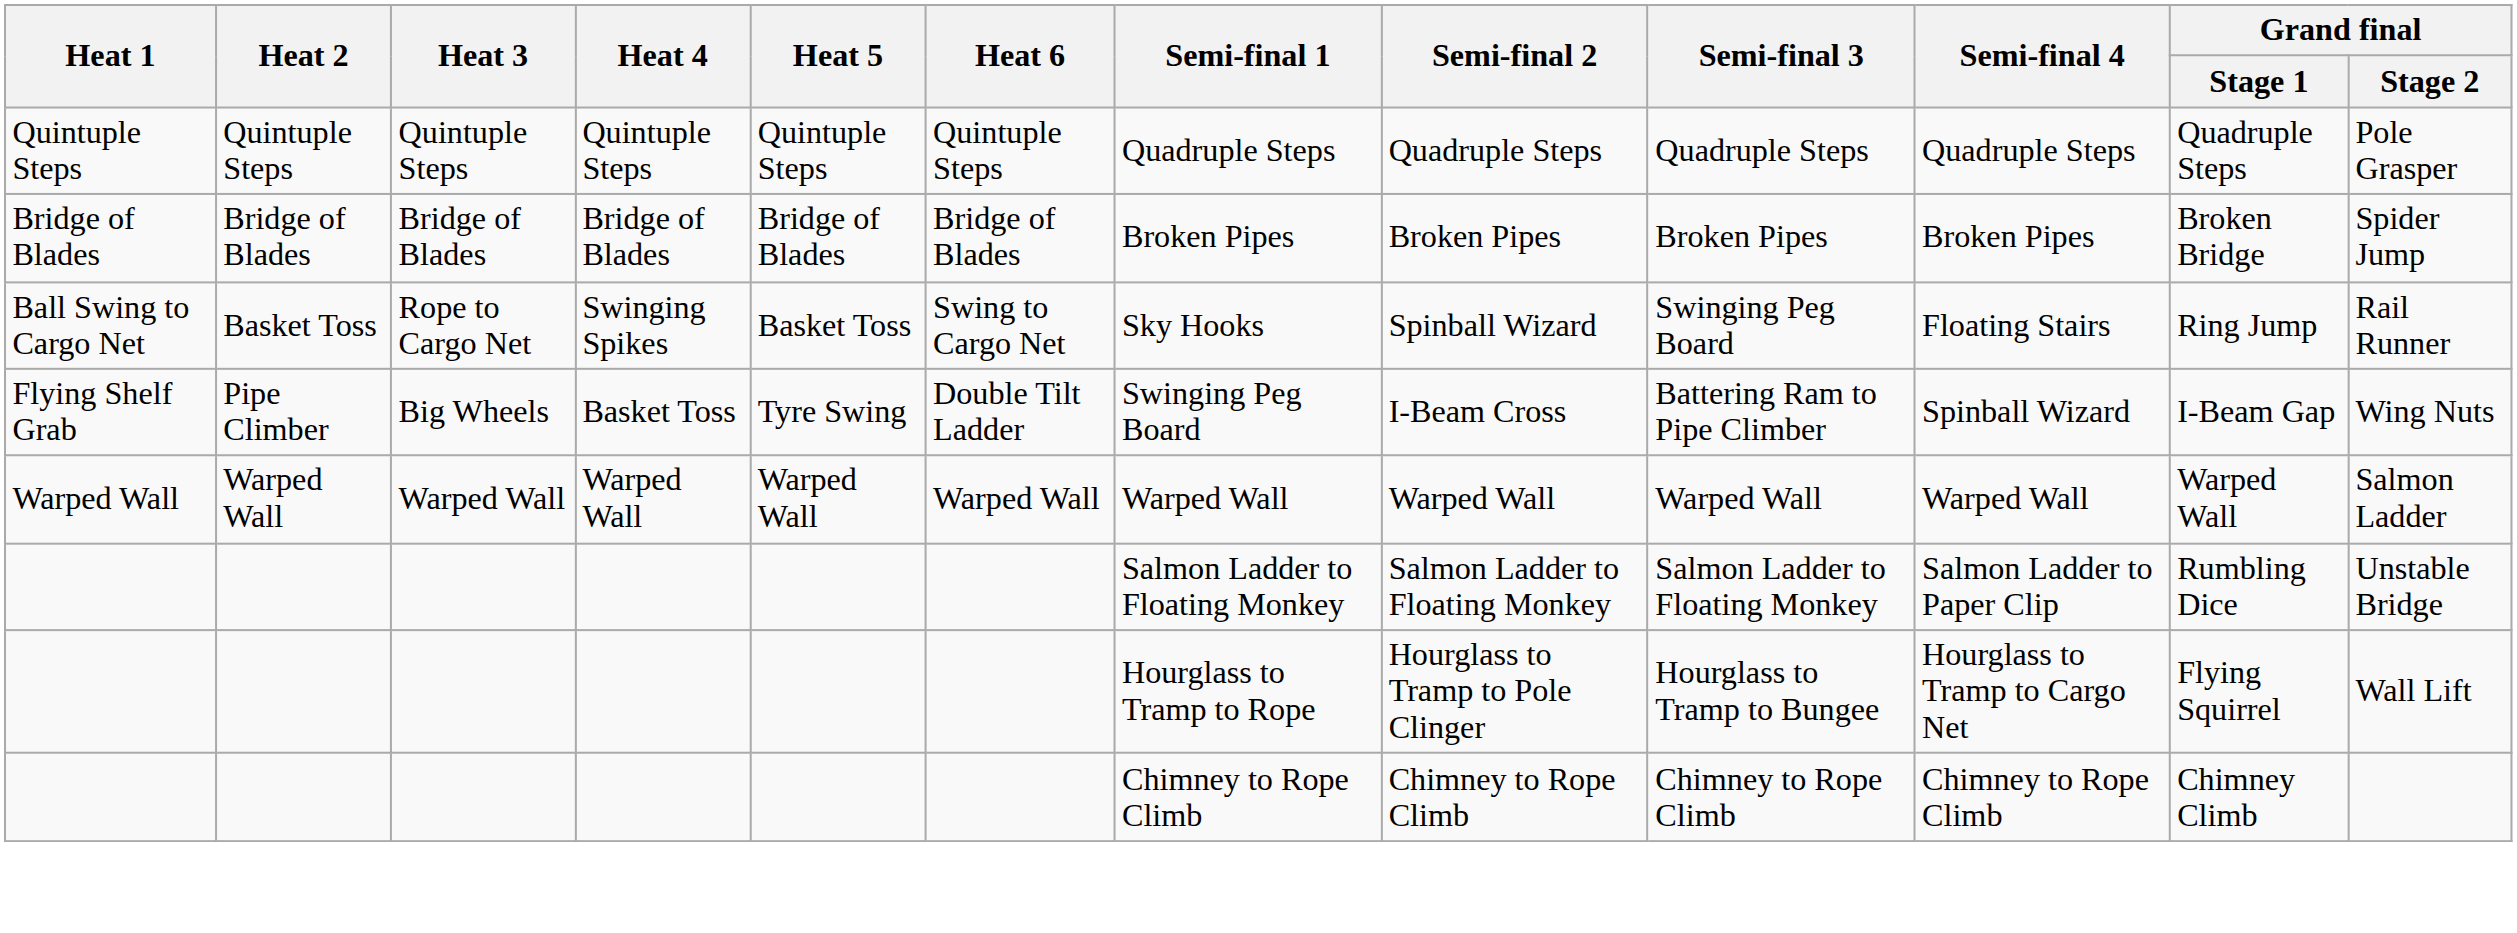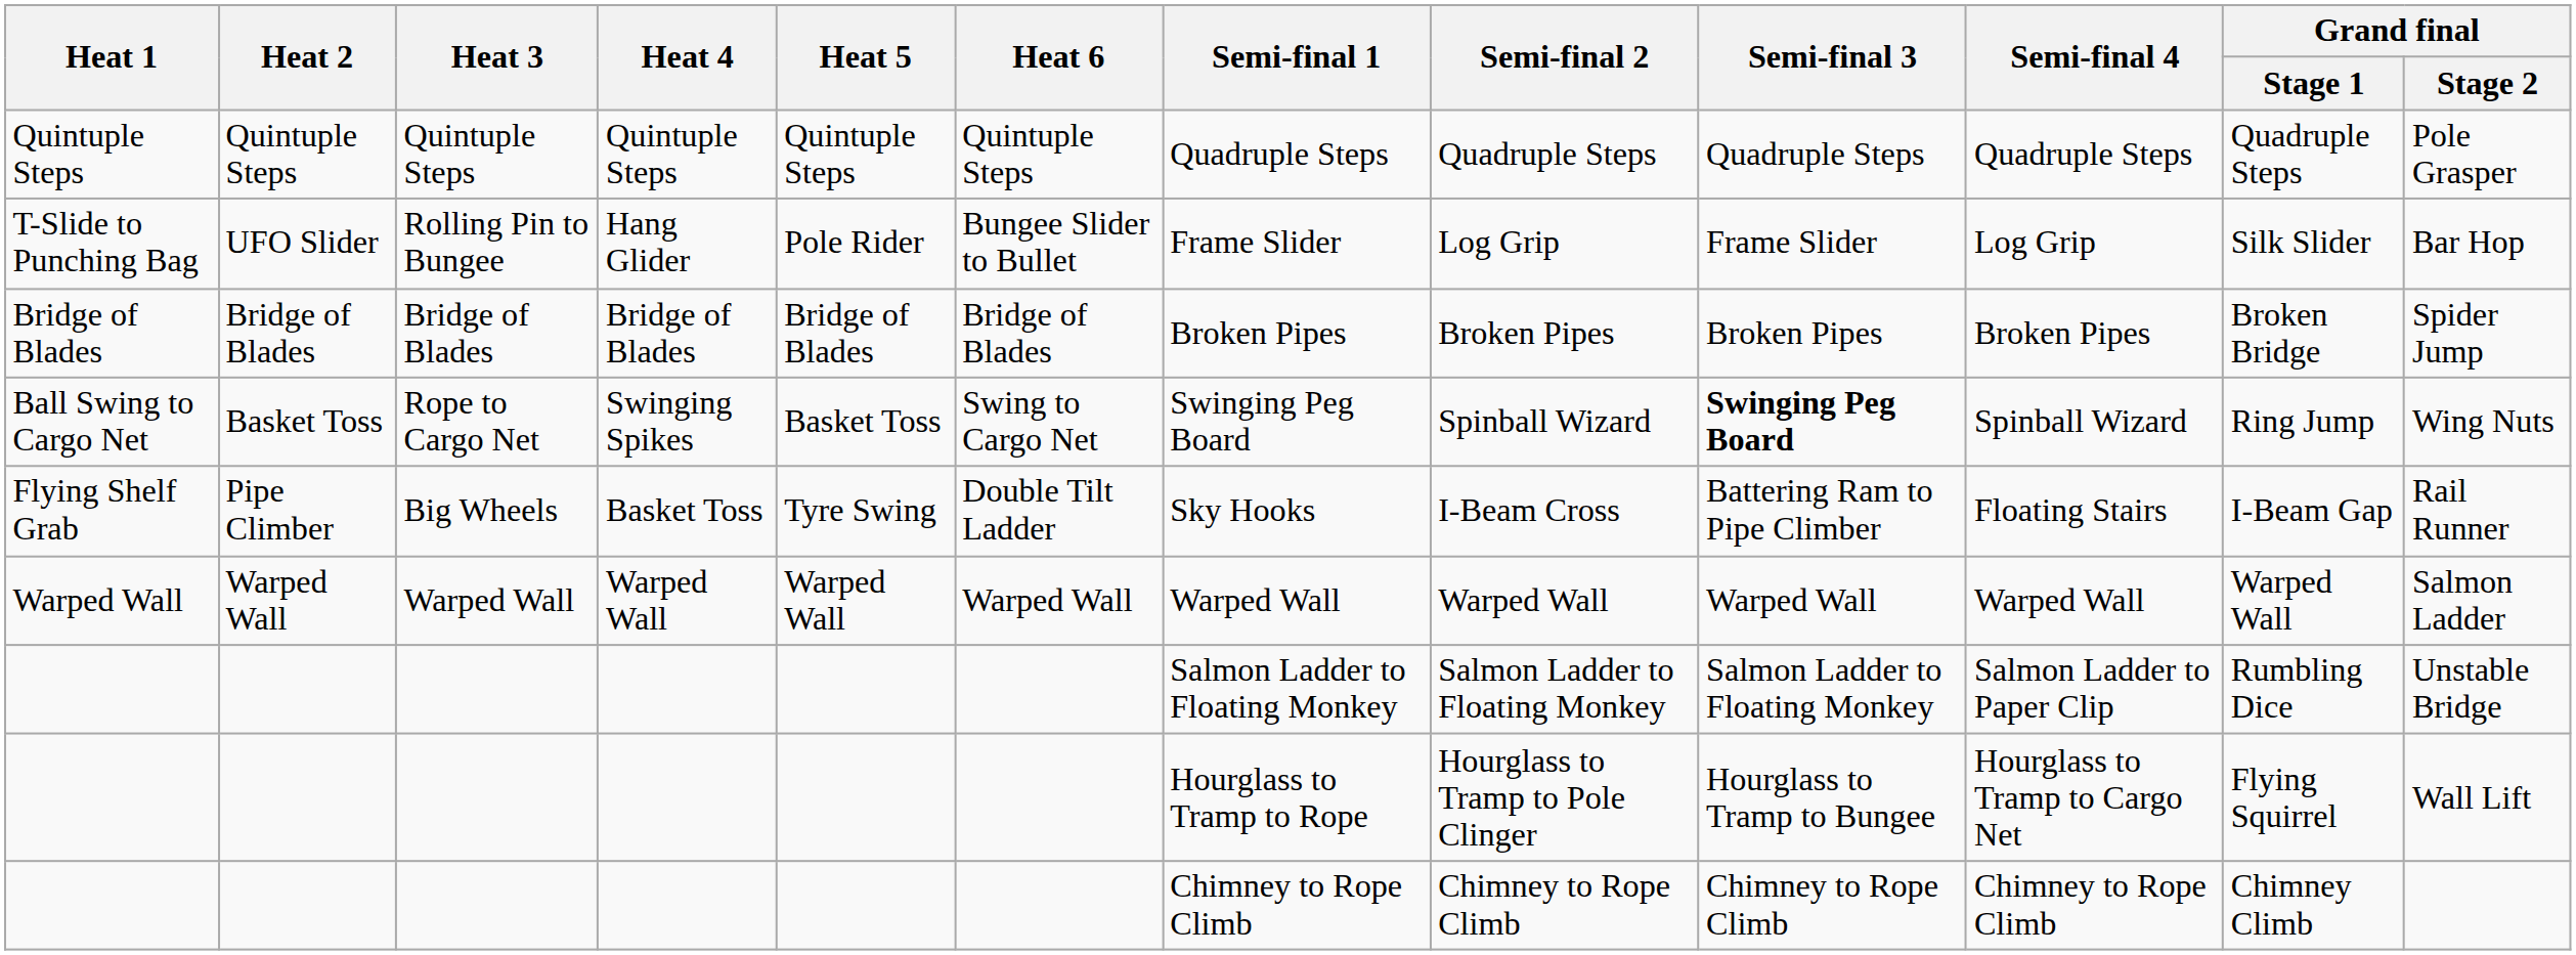+ row: T-Slide to Punching Bag | UFO Slider | Rolling Pin to Bungee | Hang Glider | Pole Rider | Bungee Slider to Bullet | Frame Slider | Log Grip | Frame Slider | Log Grip | Silk Slider | Bar Hop
Ball Swing to Cargo Net | Semi-final 1: Sky Hooks -> Swinging Peg Board
Ball Swing to Cargo Net | Semi-final 3: normal -> bold
Ball Swing to Cargo Net | Semi-final 4: Floating Stairs -> Spinball Wizard
Ball Swing to Cargo Net | Grand final / Stage 2: Rail Runner -> Wing Nuts
Flying Shelf Grab | Semi-final 1: Swinging Peg Board -> Sky Hooks
Flying Shelf Grab | Semi-final 4: Spinball Wizard -> Floating Stairs
Flying Shelf Grab | Grand final / Stage 2: Wing Nuts -> Rail Runner
